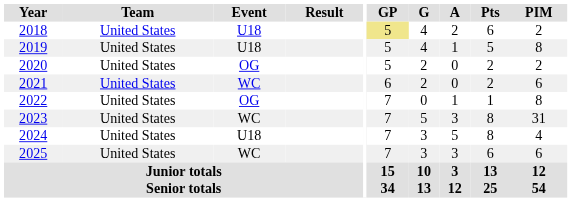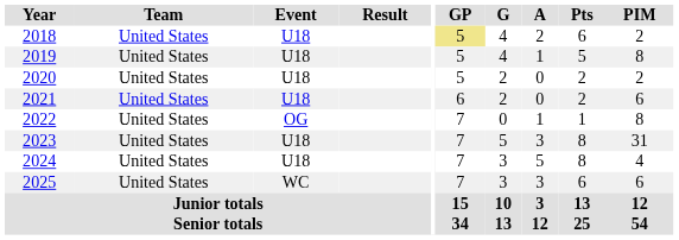2020 | Event: OG -> U18
2021 | Event: WC -> U18
2023 | Event: WC -> U18
